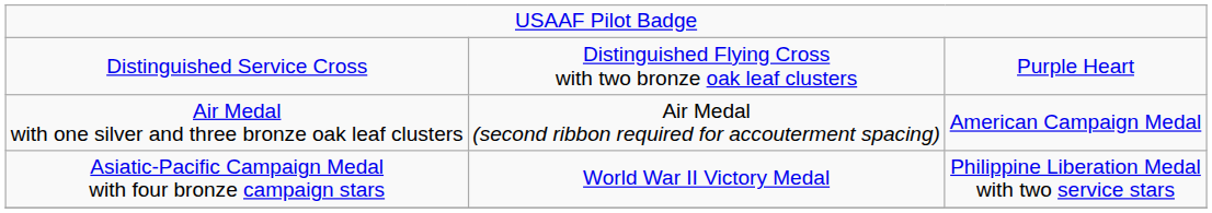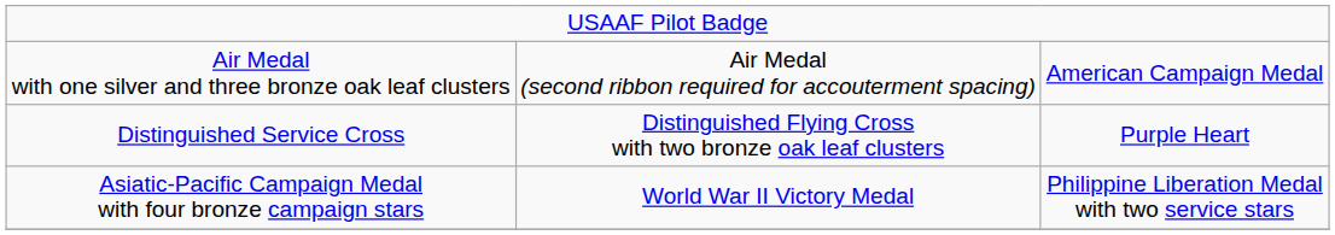rows swapped: Distinguished Service Cross <-> Air Medal with one silver and three bronze oak leaf clusters
